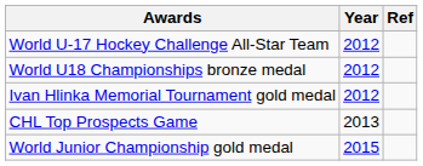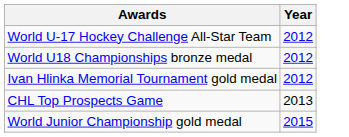- column: Ref
